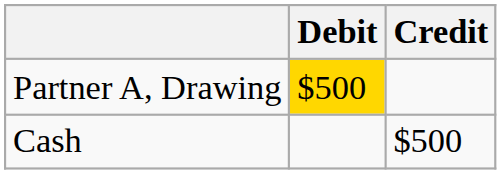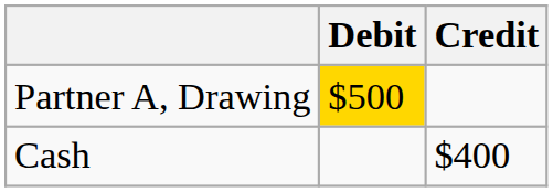Cash | Credit: $500 -> $400
